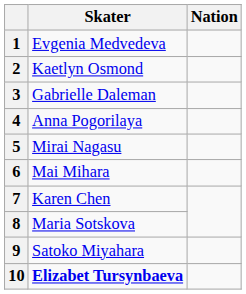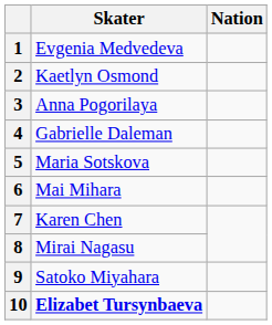3 | Skater: Gabrielle Daleman -> Anna Pogorilaya
4 | Skater: Anna Pogorilaya -> Gabrielle Daleman
5 | Skater: Mirai Nagasu -> Maria Sotskova
8 | Skater: Maria Sotskova -> Mirai Nagasu
